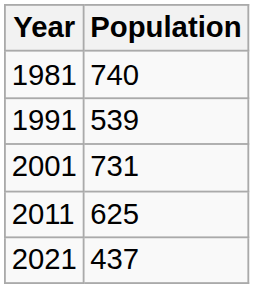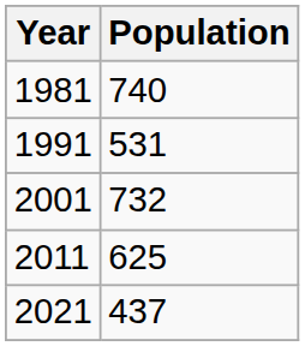1991 | Population: 539 -> 531
2001 | Population: 731 -> 732
